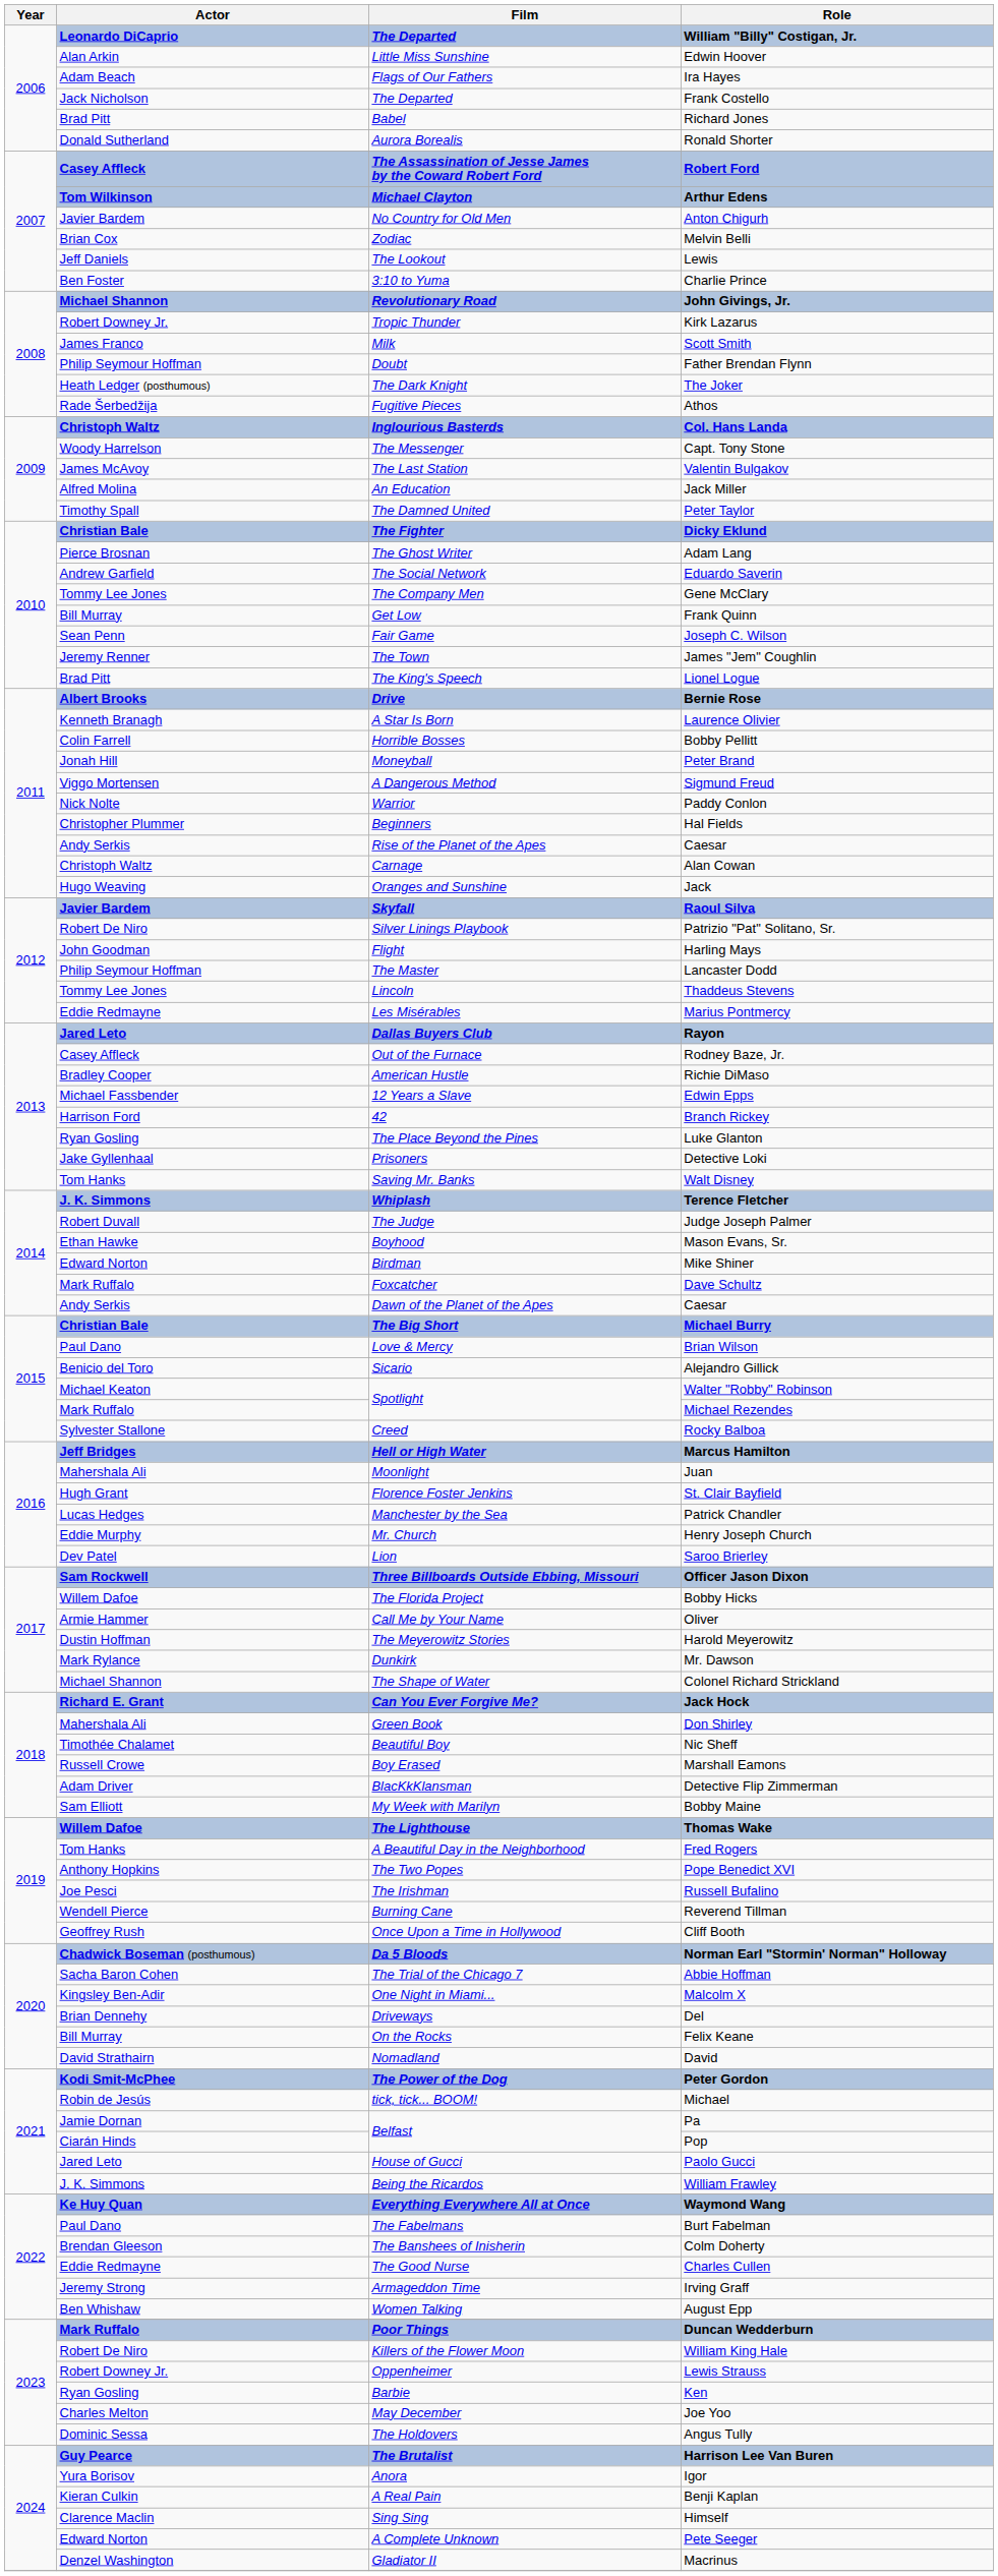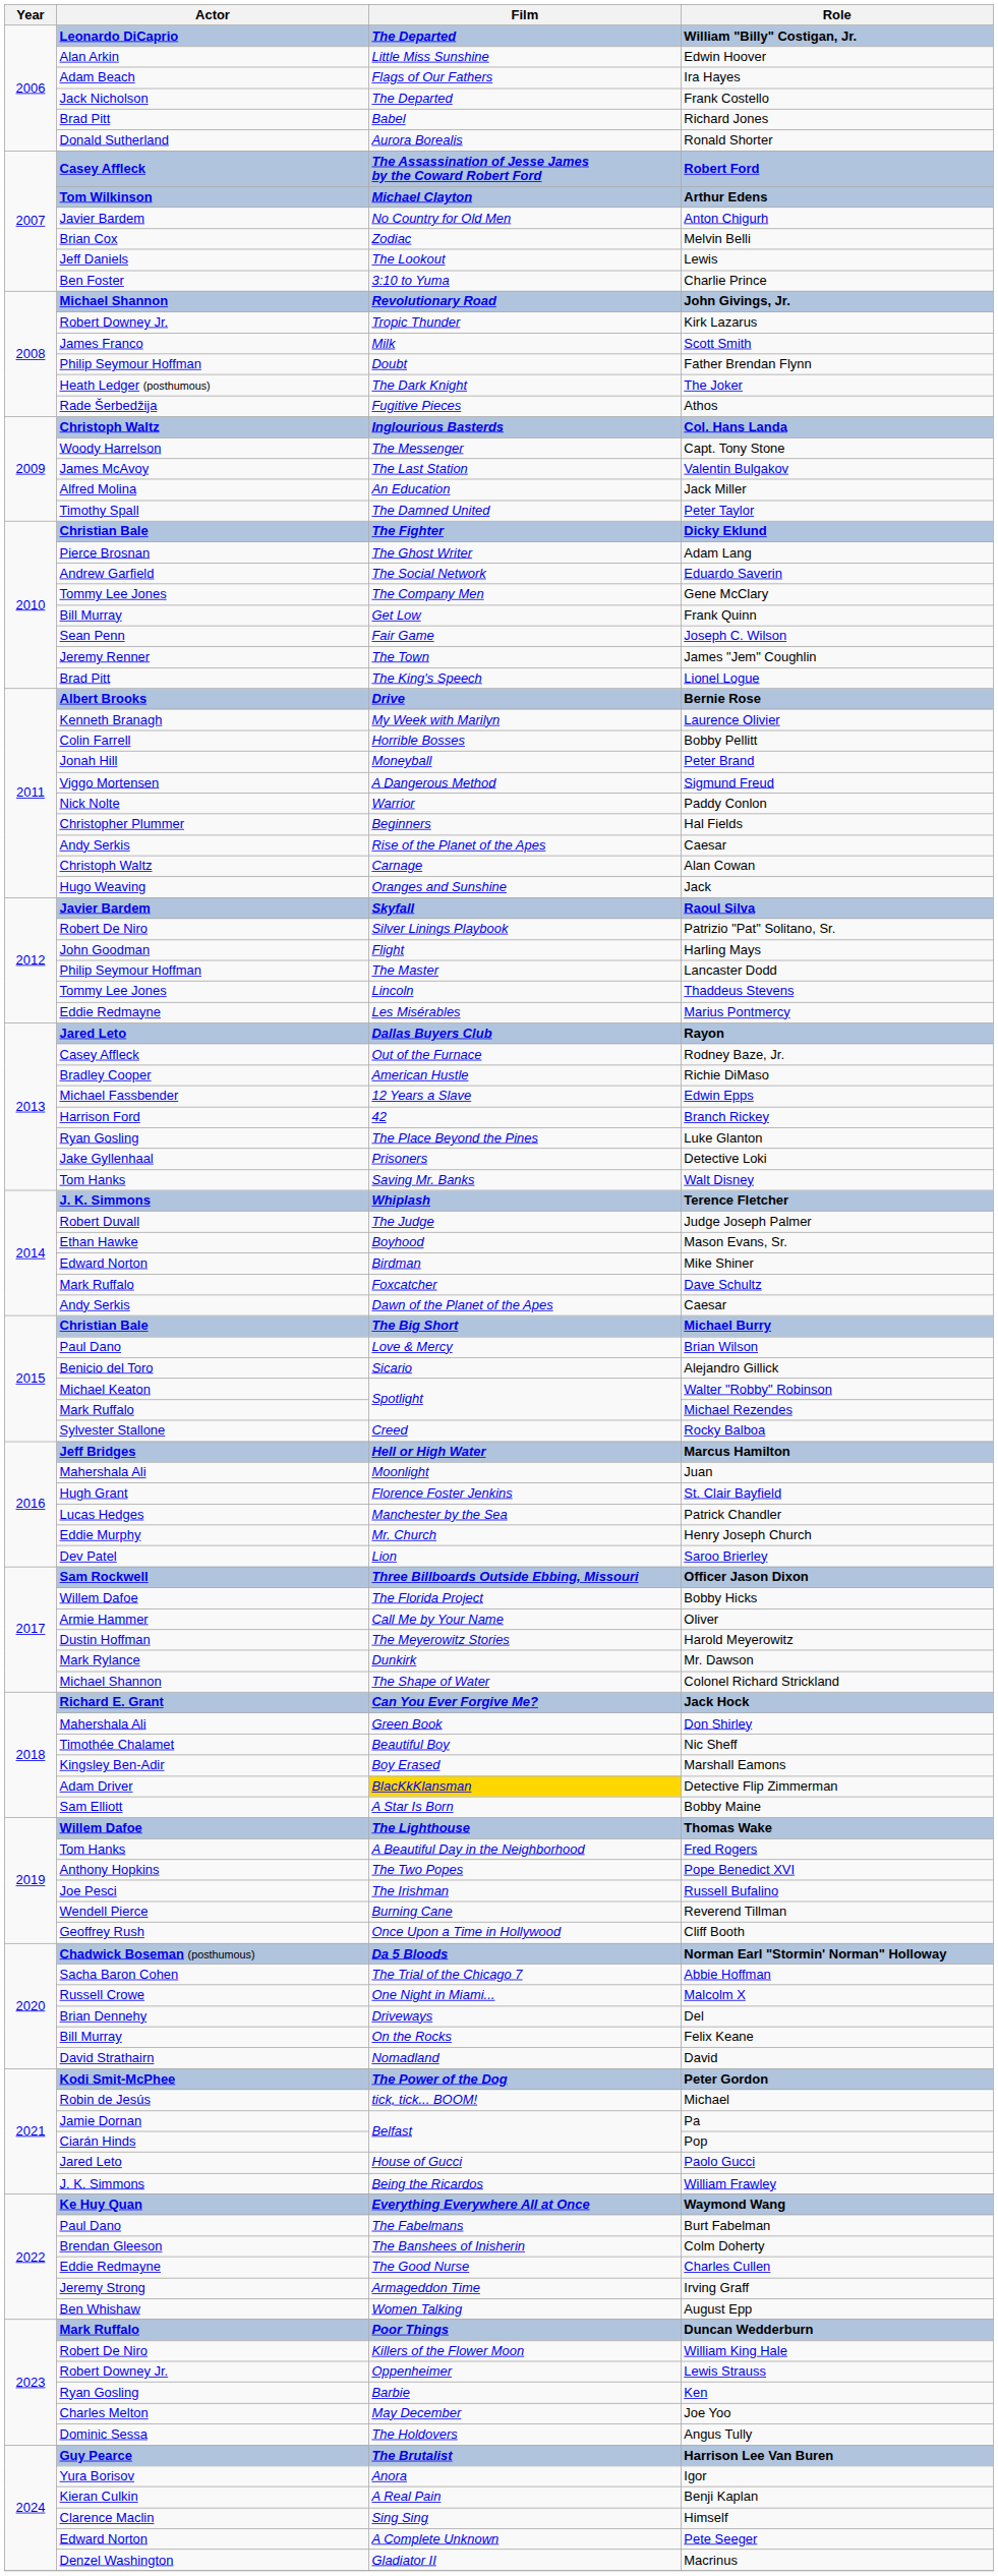Laurence Olivier | Film: A Star Is Born -> My Week with Marilyn
Marshall Eamons | Actor: Russell Crowe -> Kingsley Ben-Adir
Detective Flip Zimmerman | Film: no background -> gold background
Bobby Maine | Film: My Week with Marilyn -> A Star Is Born
Malcolm X | Actor: Kingsley Ben-Adir -> Russell Crowe
